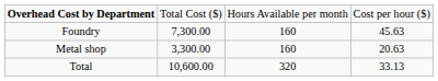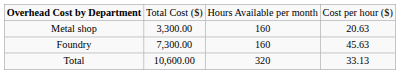rows swapped: Foundry <-> Metal shop
